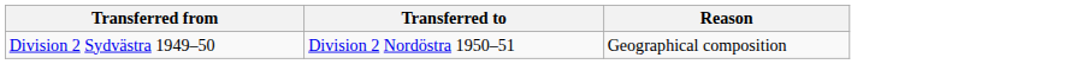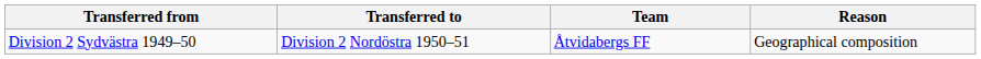+ column: Team | Åtvidabergs FF
